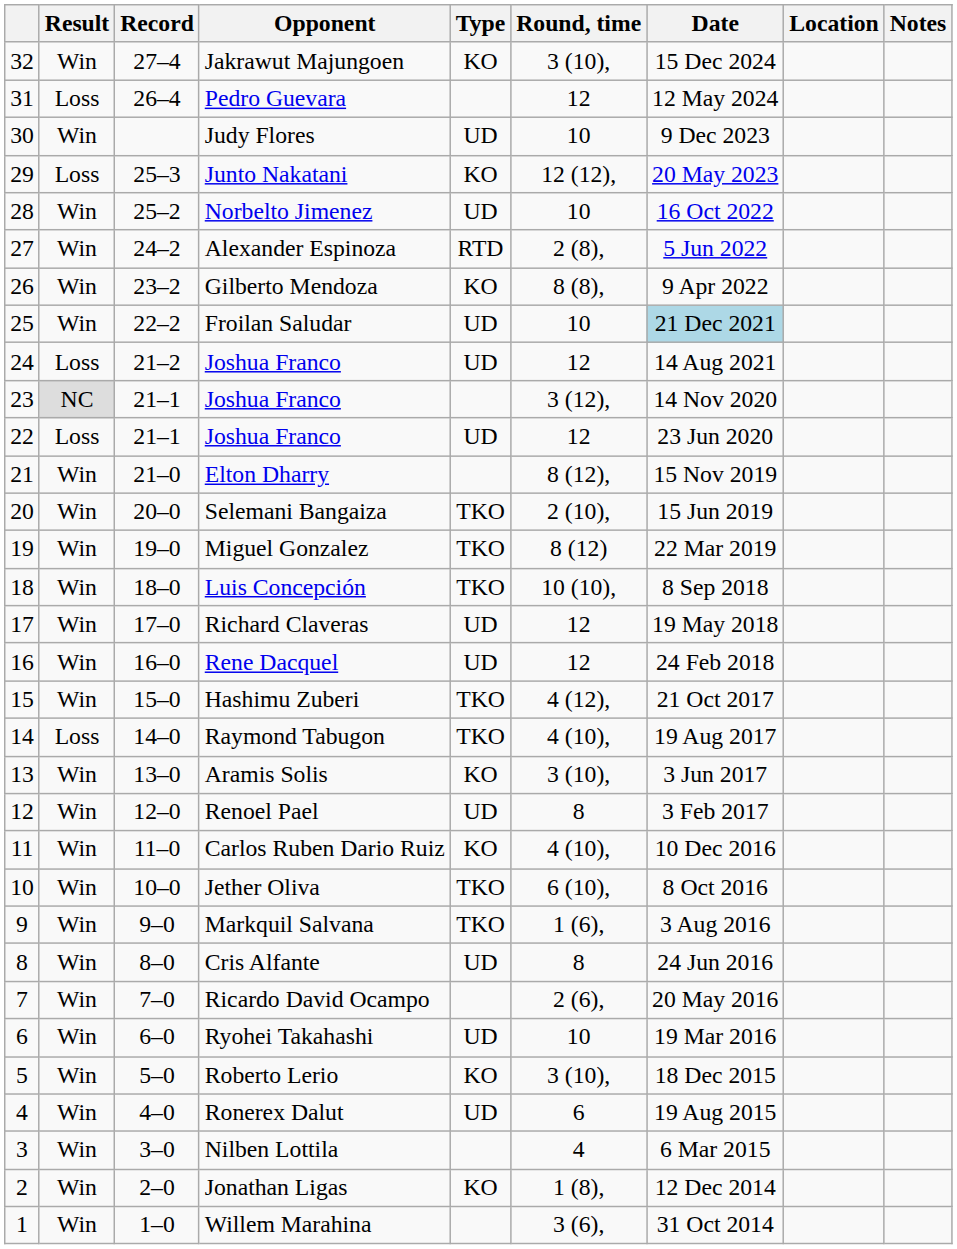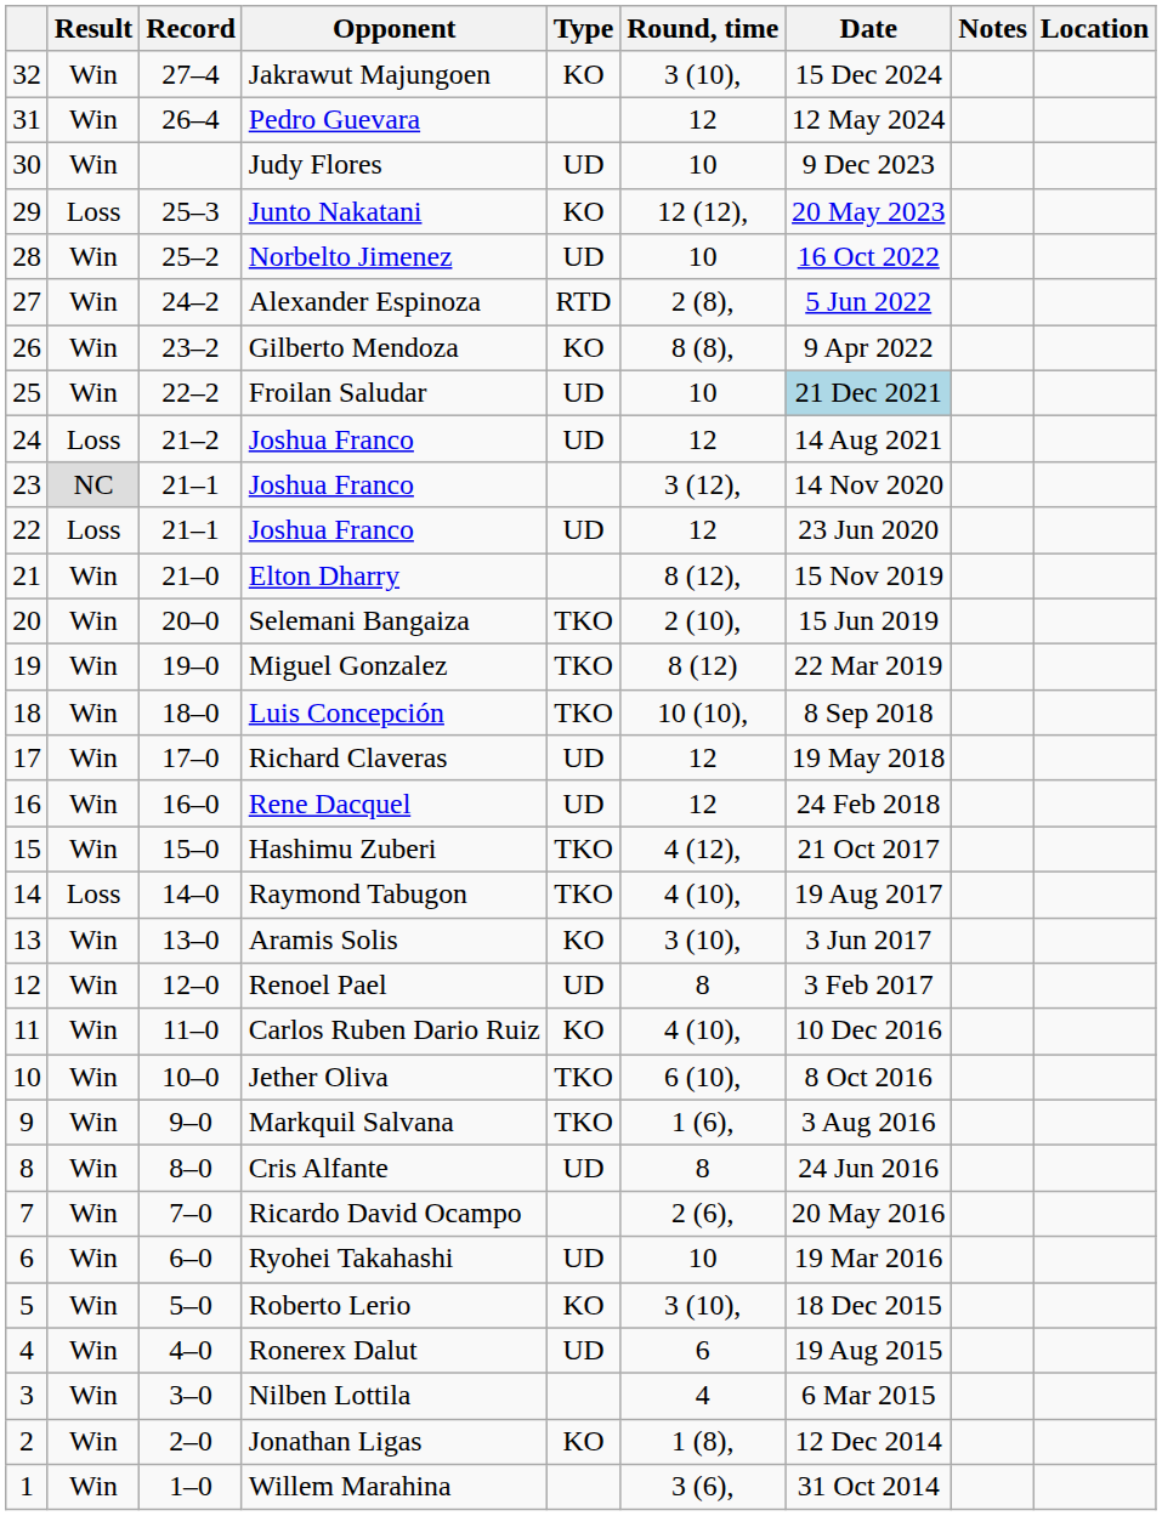columns swapped: Location <-> Notes
Pedro Guevara | Result: Loss -> Win
